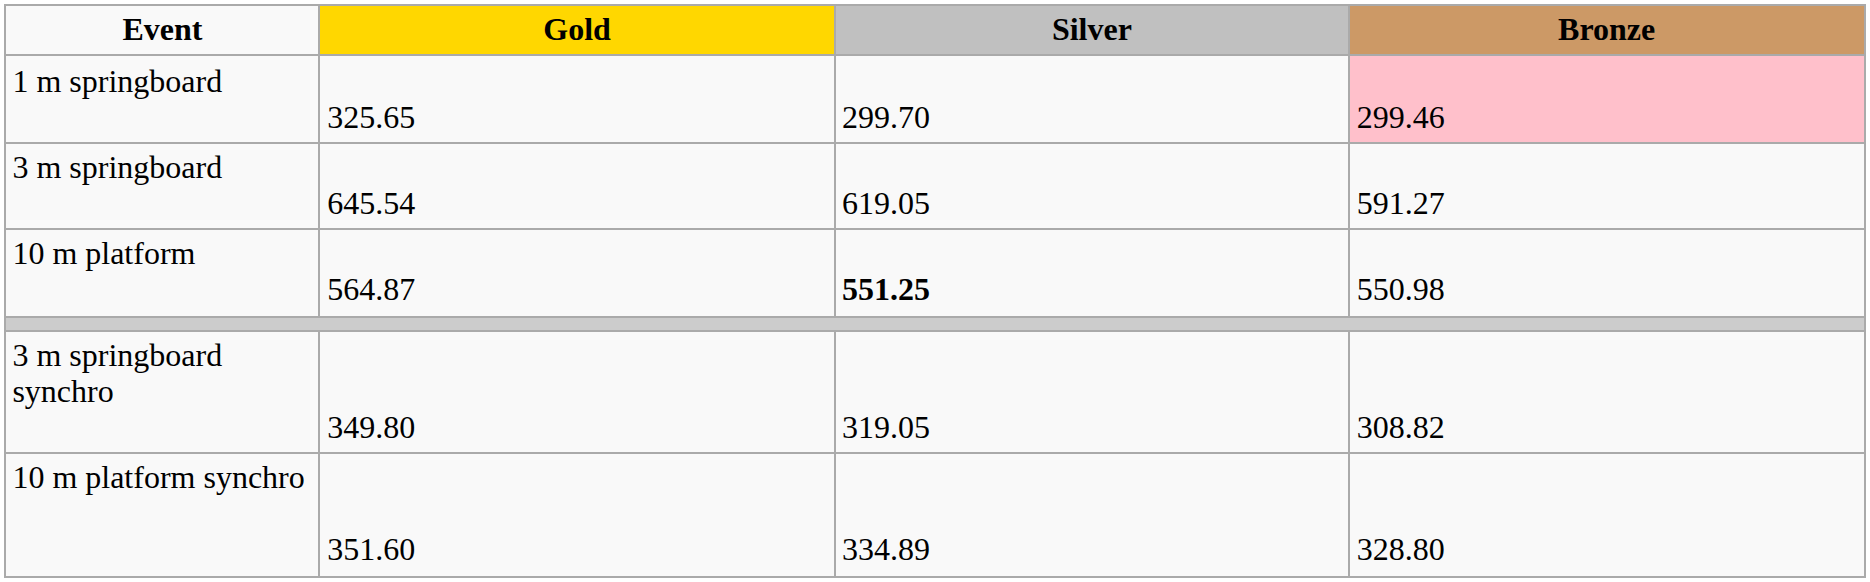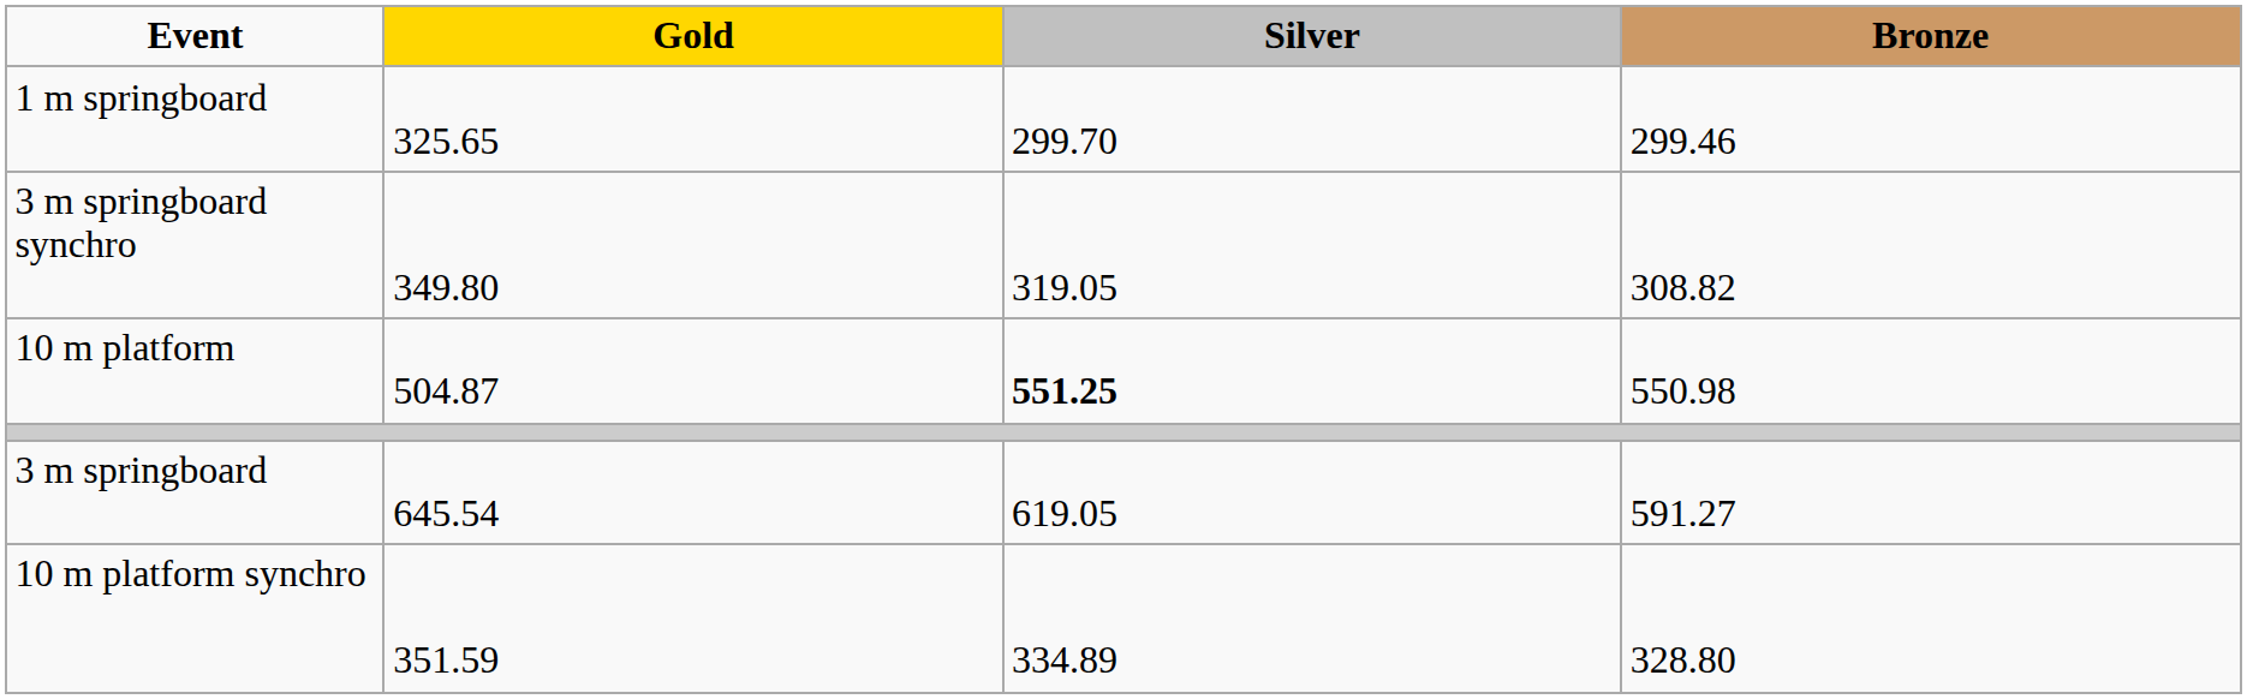1 m springboard | Bronze: pink background -> no background
rows swapped: 3 m springboard <-> 3 m springboard synchro
10 m platform | Gold: 564.87 -> 504.87
10 m platform synchro | Gold: 351.60 -> 351.59
